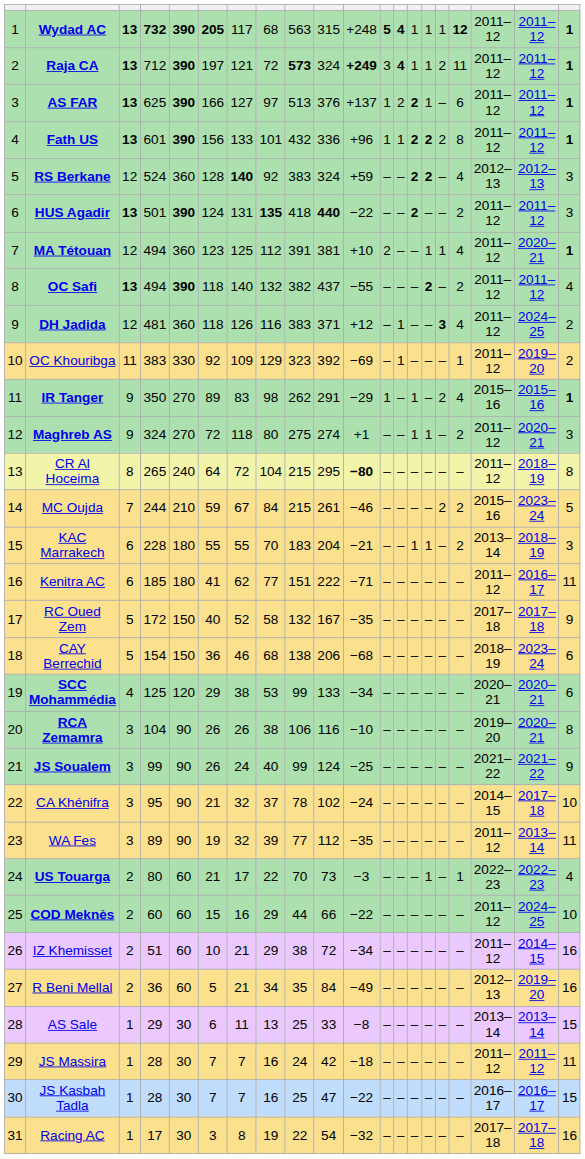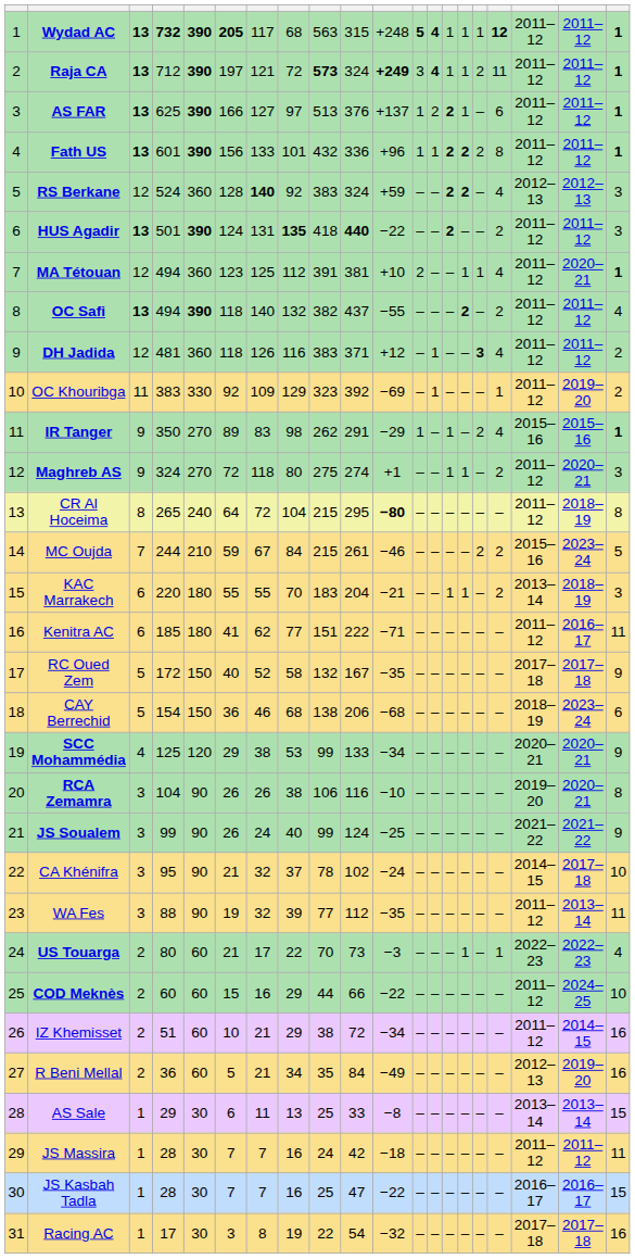DH Jadida | column 19: 2024–25 -> 2011–12
KAC Marrakech | column 4: 228 -> 220
SCC Mohammédia | column 20: 6 -> 9
WA Fes | column 4: 89 -> 88
